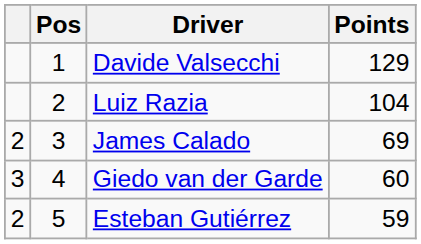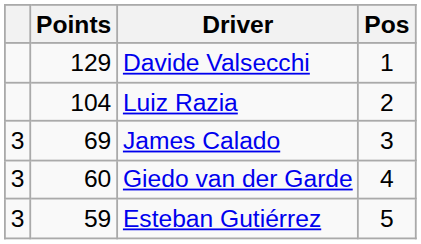columns swapped: Pos <-> Points
James Calado | column 1: 2 -> 3
Esteban Gutiérrez | column 1: 2 -> 3
